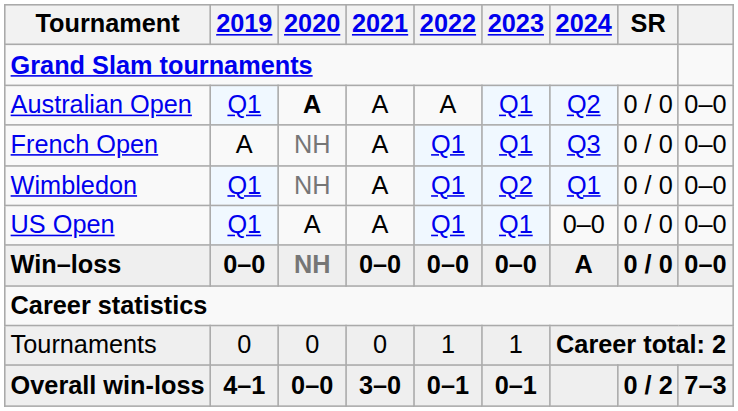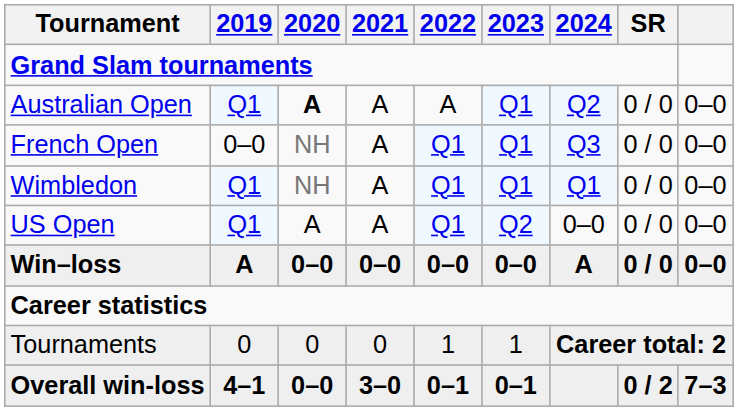French Open | 2019: A -> 0–0
Wimbledon | 2023: Q2 -> Q1
US Open | 2023: Q1 -> Q2
Win–loss | 2019: 0–0 -> A
Win–loss | 2020: NH -> 0–0
